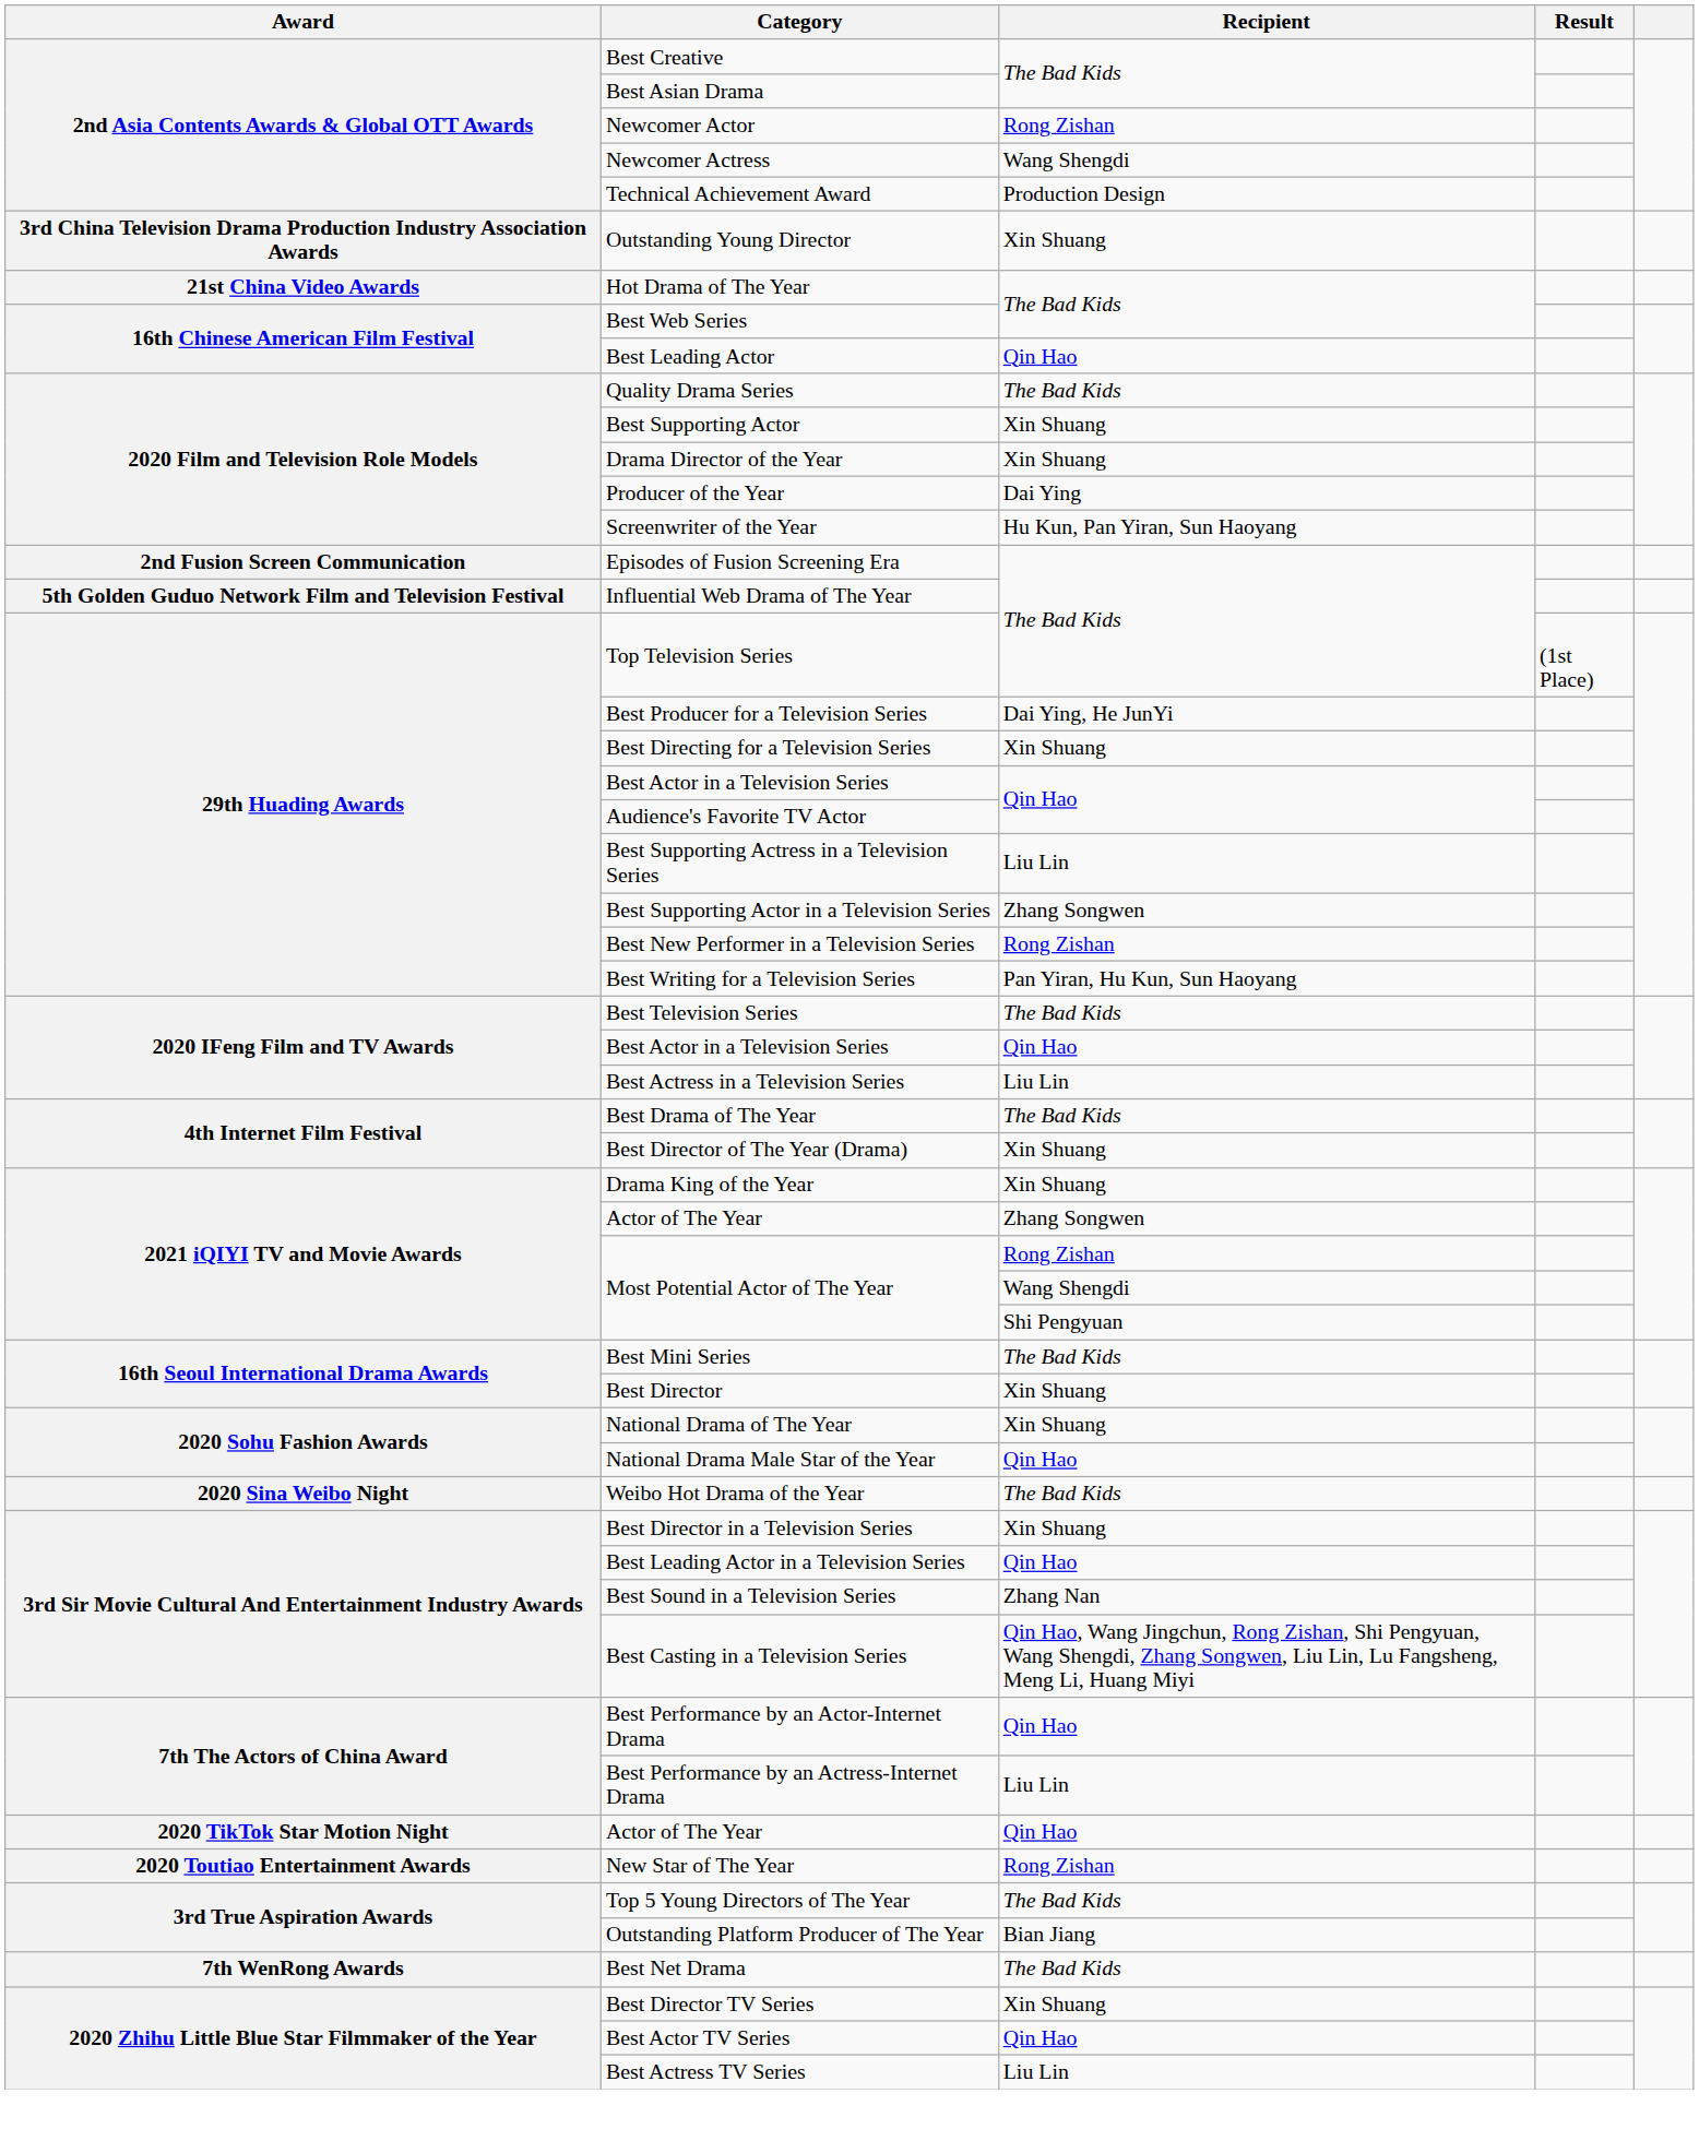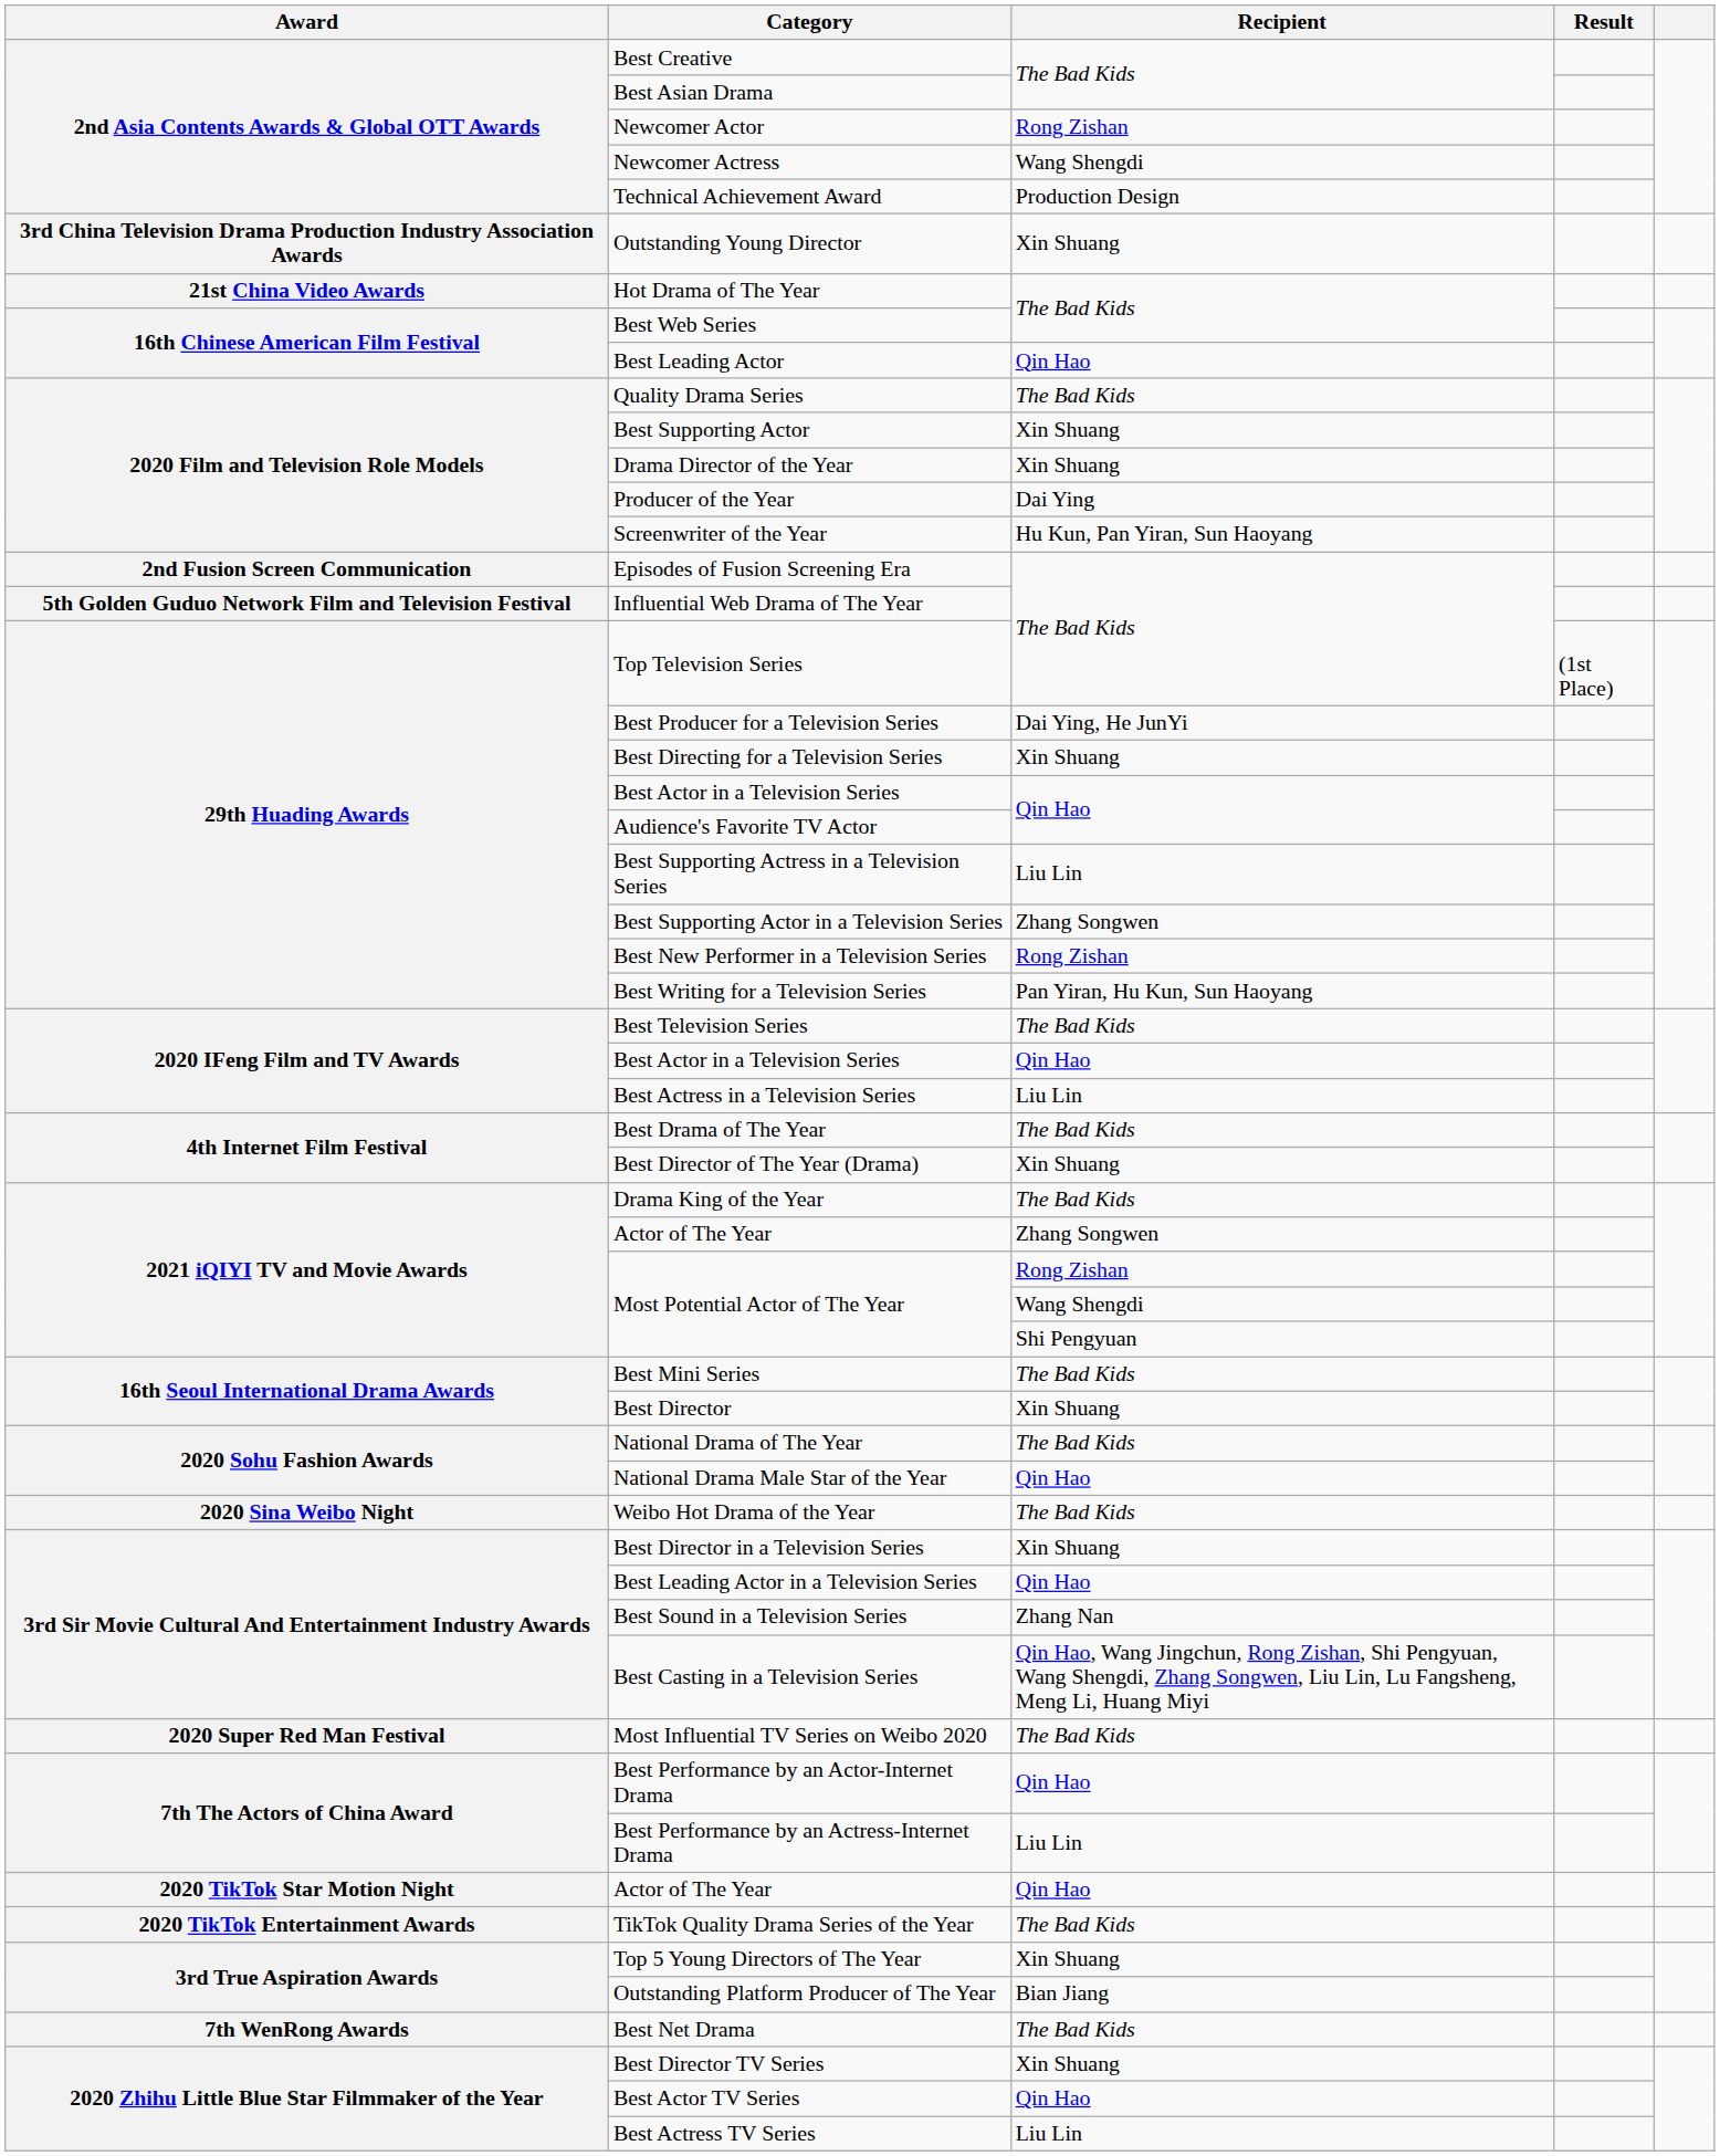Drama King of the Year | Recipient: Xin Shuang -> The Bad Kids
National Drama of The Year | Recipient: Xin Shuang -> The Bad Kids
+ row: 2020 Super Red Man Festival | Most Influential TV Series on Weibo 2020 | The Bad Kids
+ row: 2020 TikTok Entertainment Awards | TikTok Quality Drama Series of the Year | The Bad Kids
- row: 2020 Toutiao Entertainment Awards | New Star of The Year | Rong Zishan
Top 5 Young Directors of The Year | Recipient: The Bad Kids -> Xin Shuang
